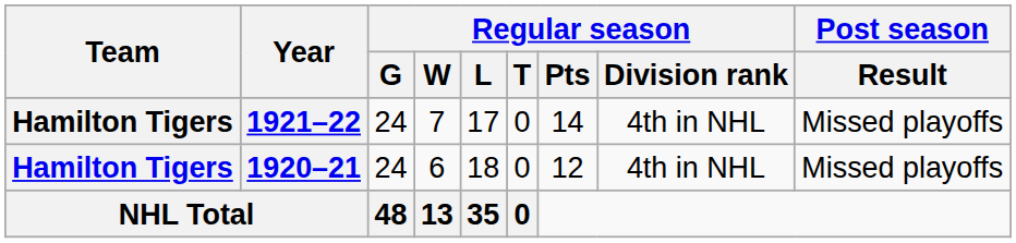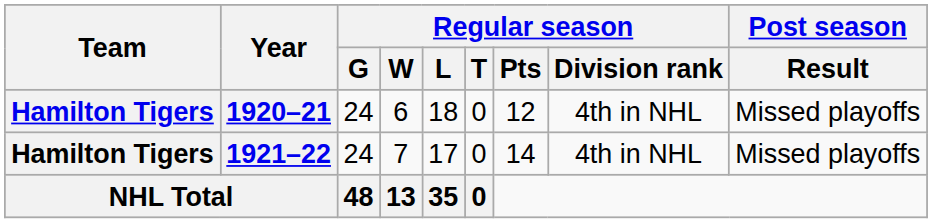rows swapped: 1920–21 <-> 1921–22
